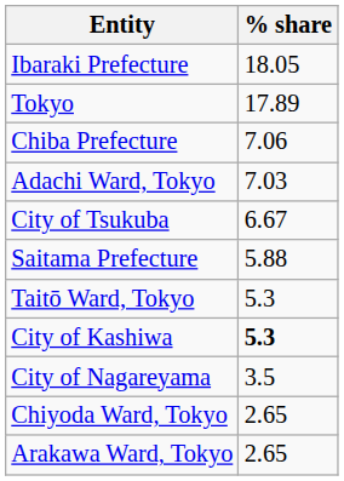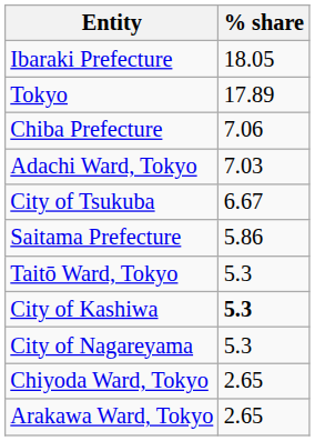Saitama Prefecture | % share: 5.88 -> 5.86
City of Nagareyama | % share: 3.5 -> 5.3
